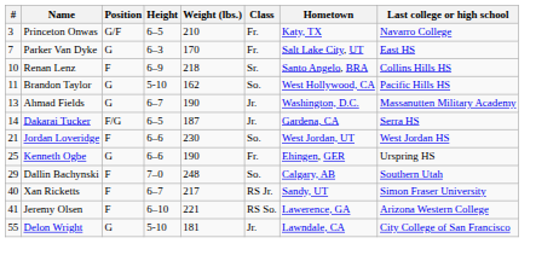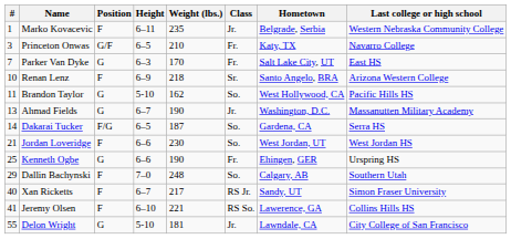+ row: 1 | Marko Kovacevic | F | 6–11 | 235 | Jr. | Belgrade, Serbia | Western Nebraska Community College
Renan Lenz | Last college or high school: Collins Hills HS -> Arizona Western College
Dakarai Tucker | Class: Jr. -> So.
Jeremy Olsen | Last college or high school: Arizona Western College -> Collins Hills HS
